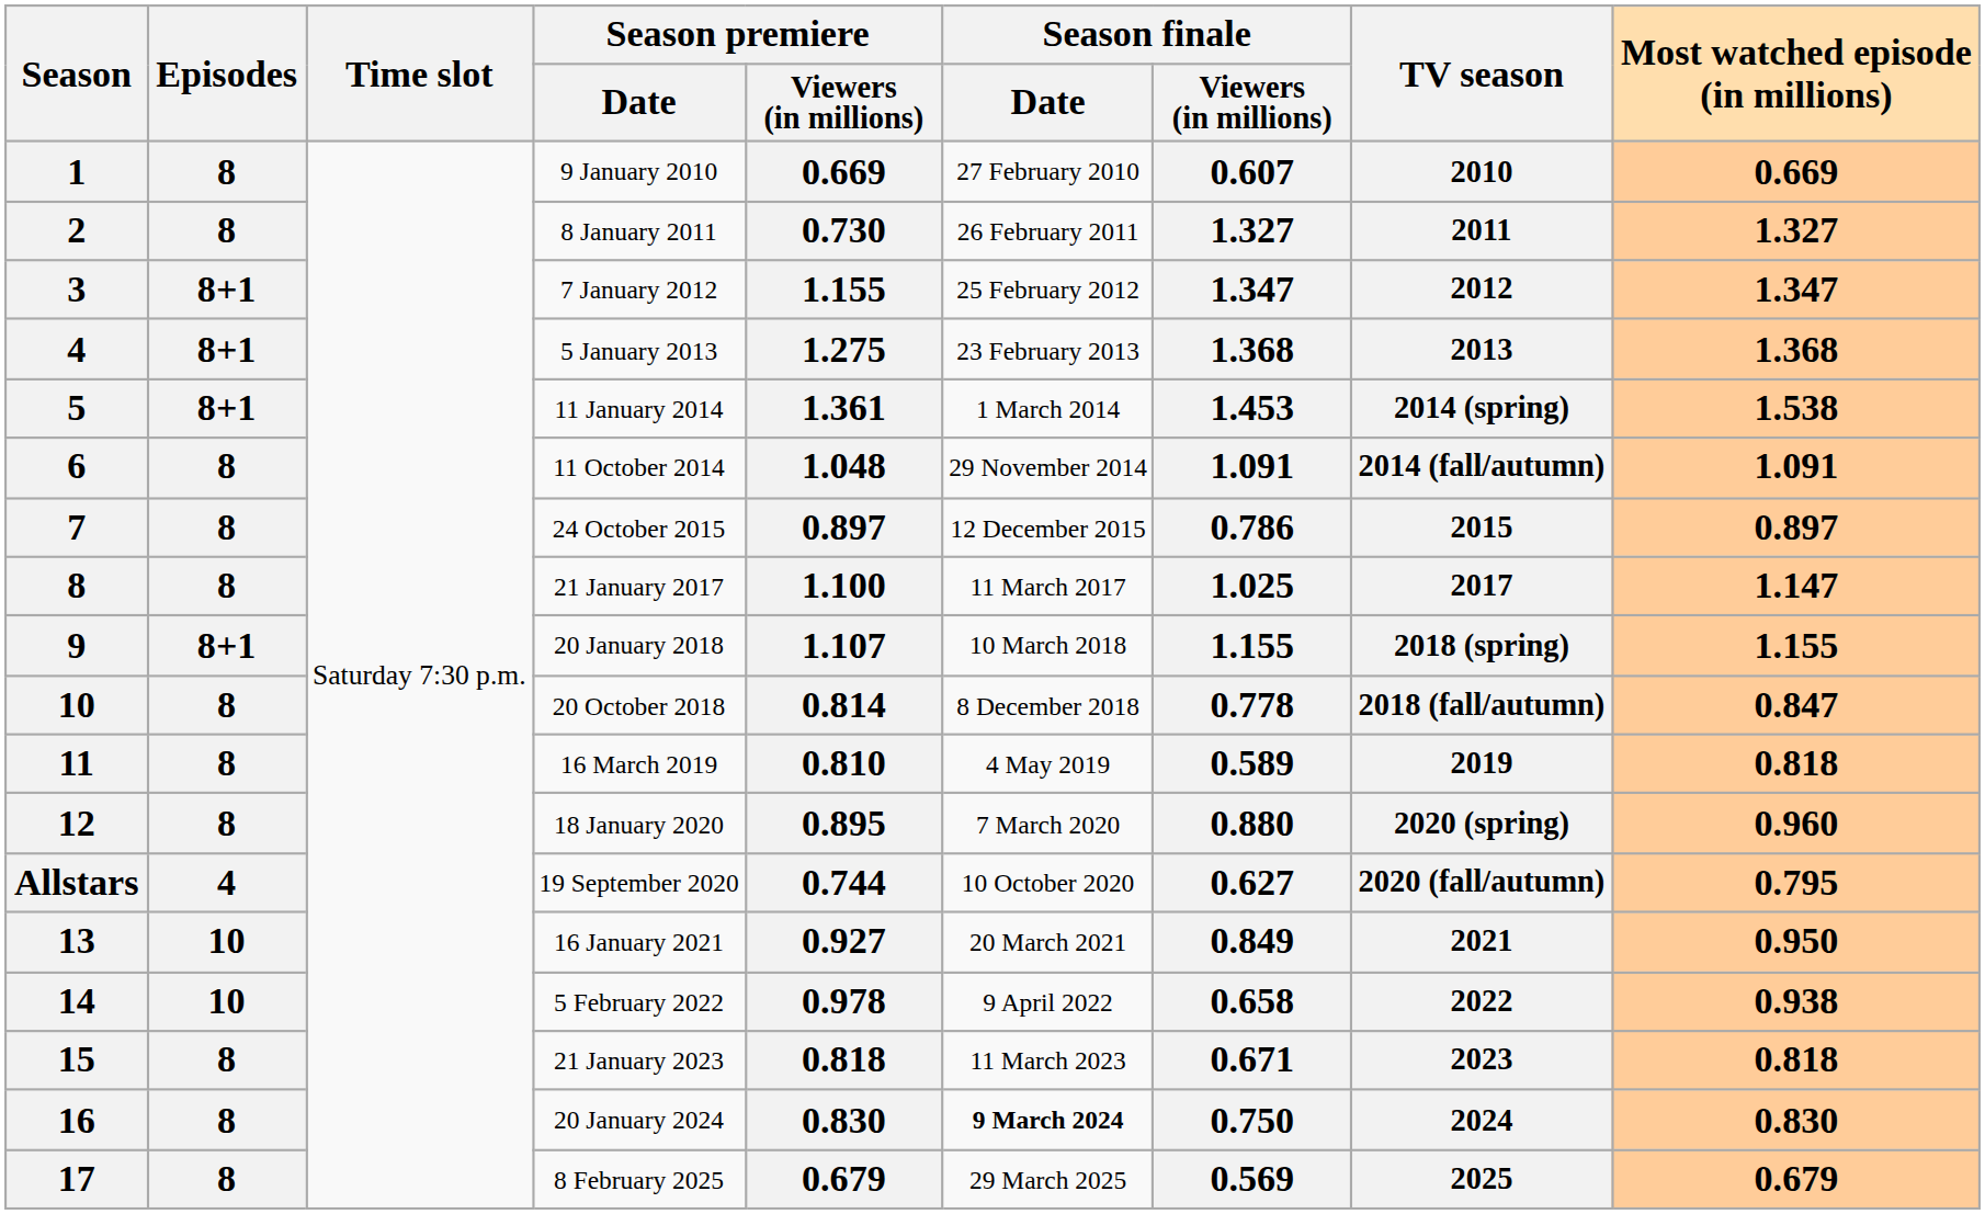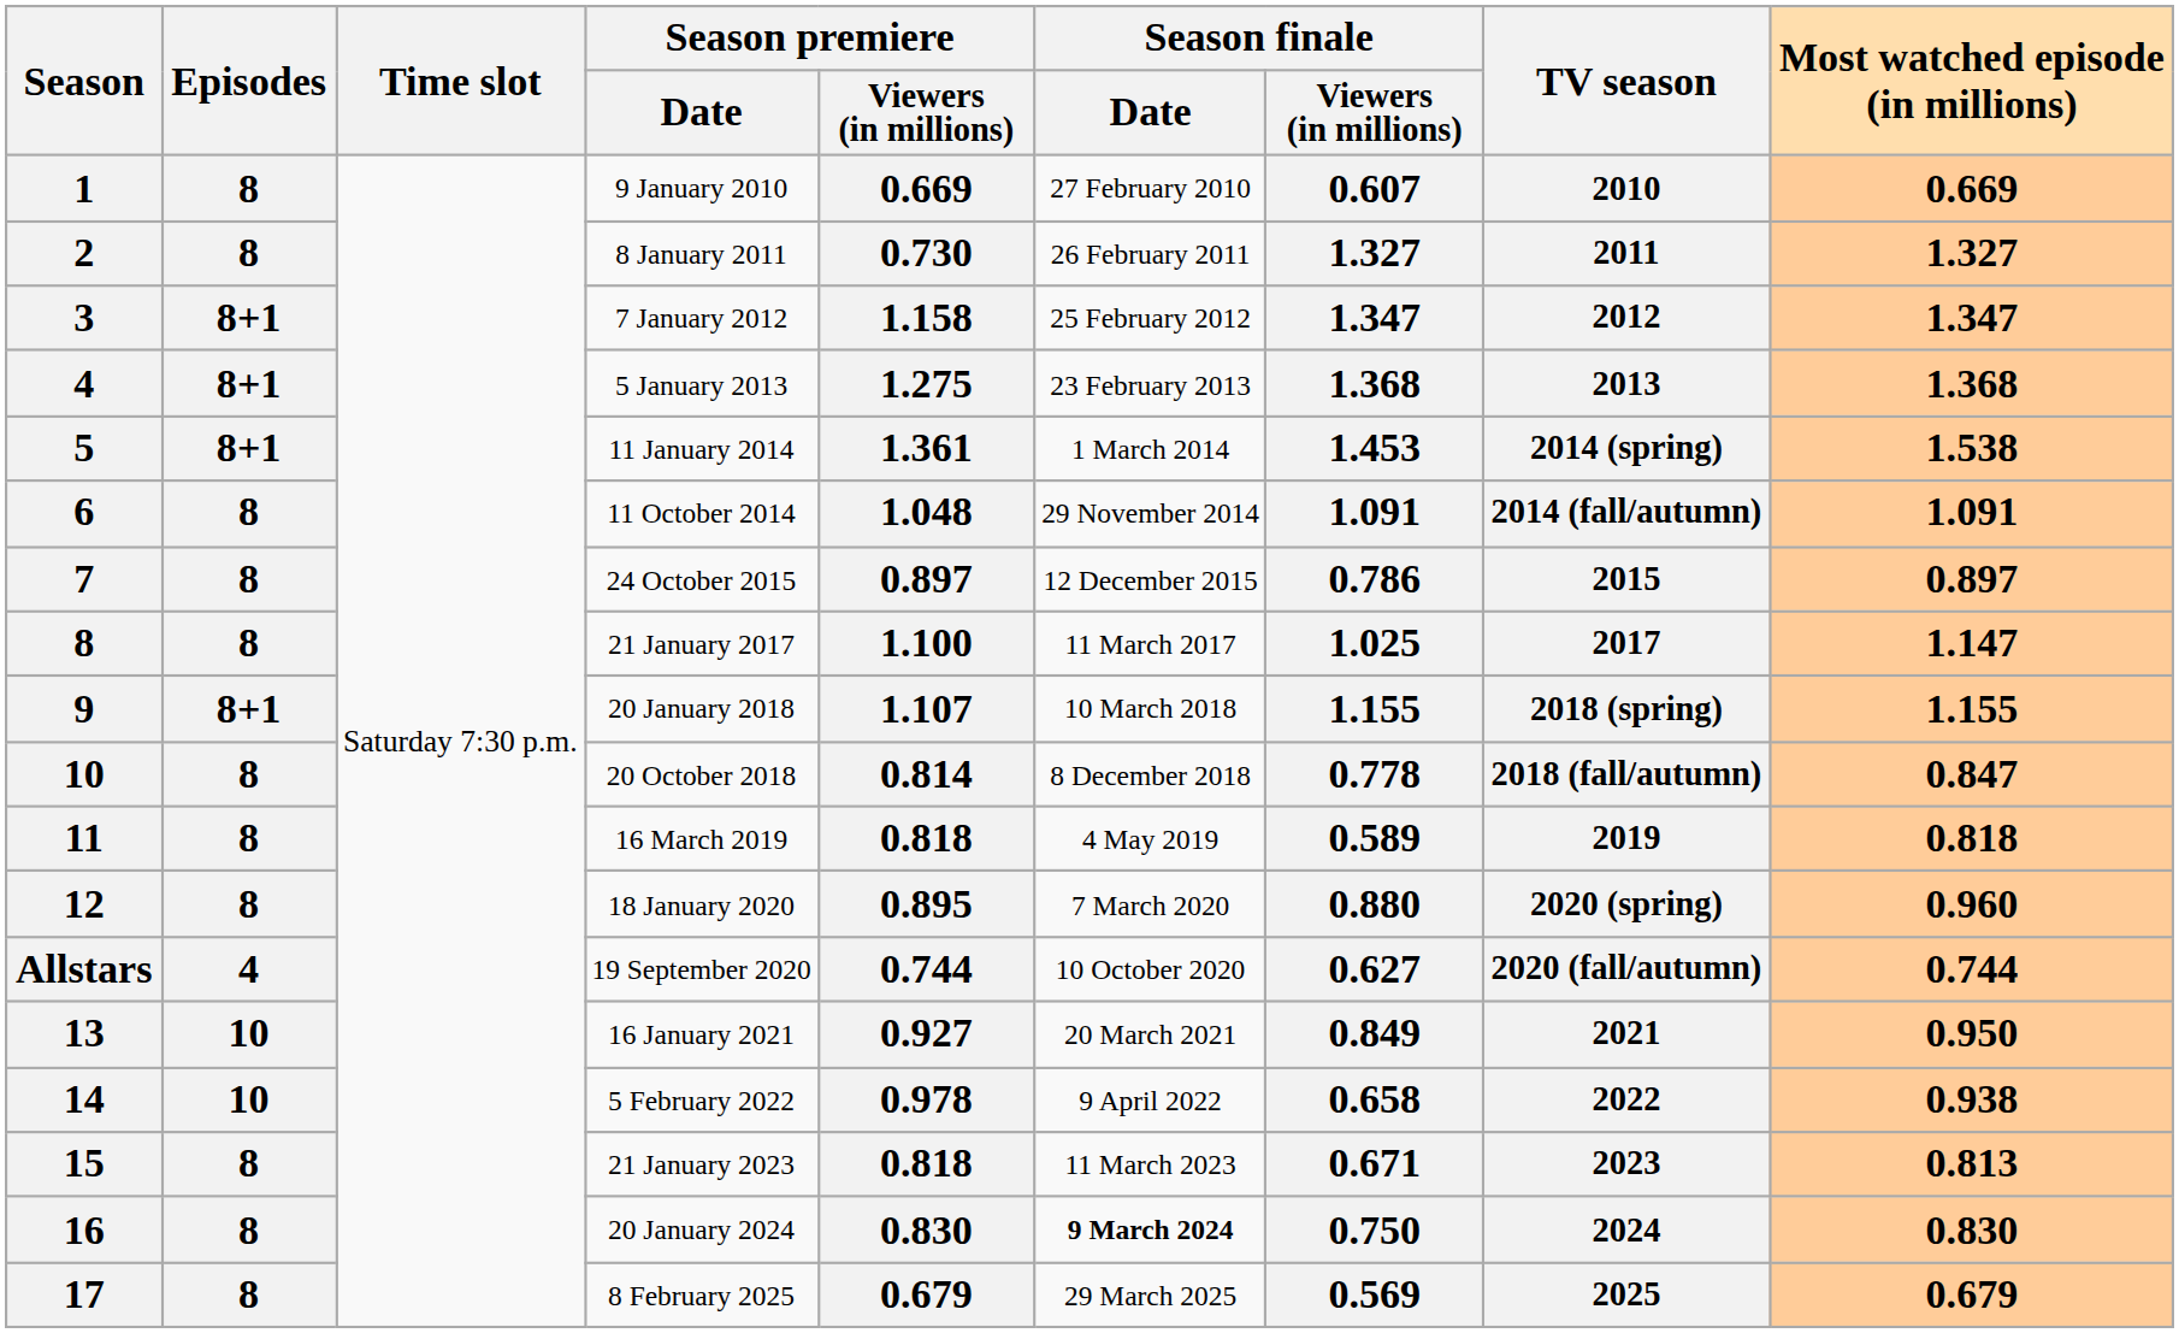7 January 2012 | Season premiere / Viewers (in millions): 1.155 -> 1.158
16 March 2019 | Season premiere / Viewers (in millions): 0.810 -> 0.818
19 September 2020 | Most watched episode (in millions): 0.795 -> 0.744
21 January 2023 | Most watched episode (in millions): 0.818 -> 0.813
